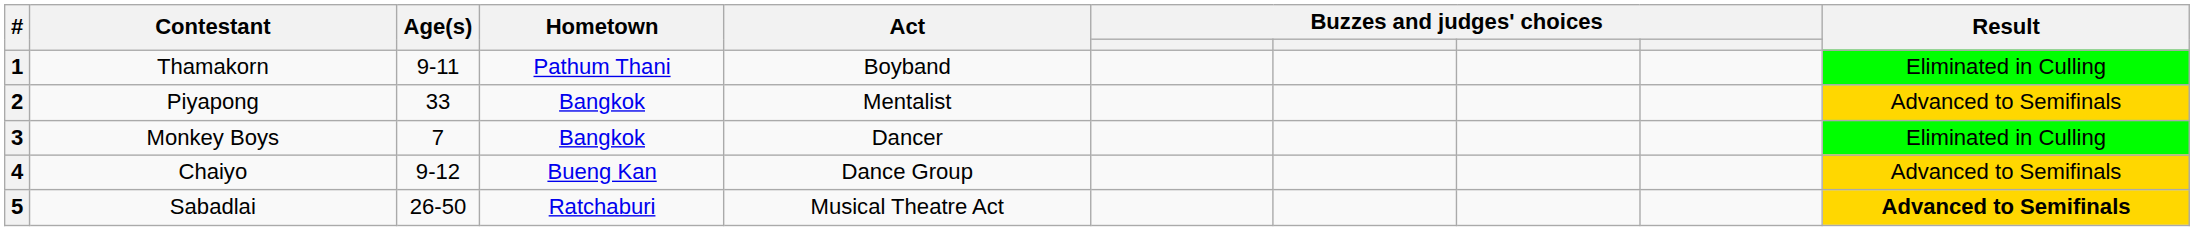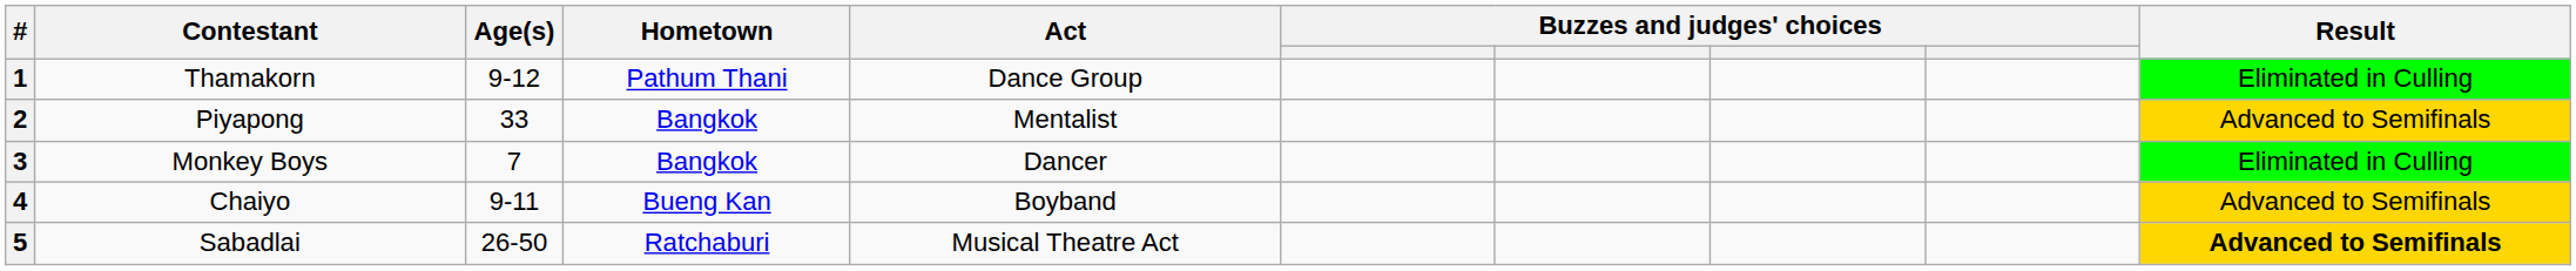1 | Age(s): 9-11 -> 9-12
1 | Act: Boyband -> Dance Group
4 | Age(s): 9-12 -> 9-11
4 | Act: Dance Group -> Boyband
